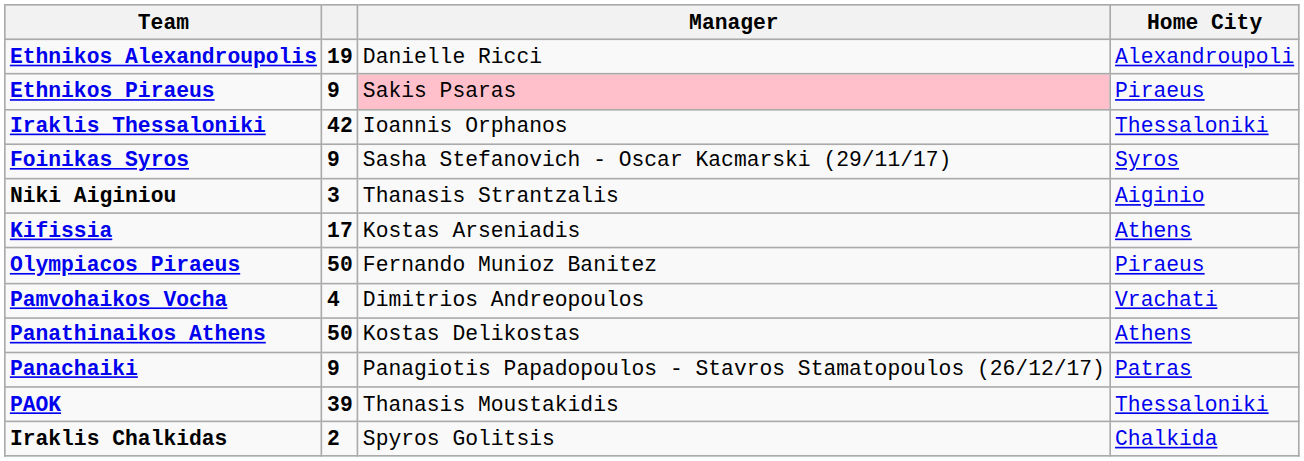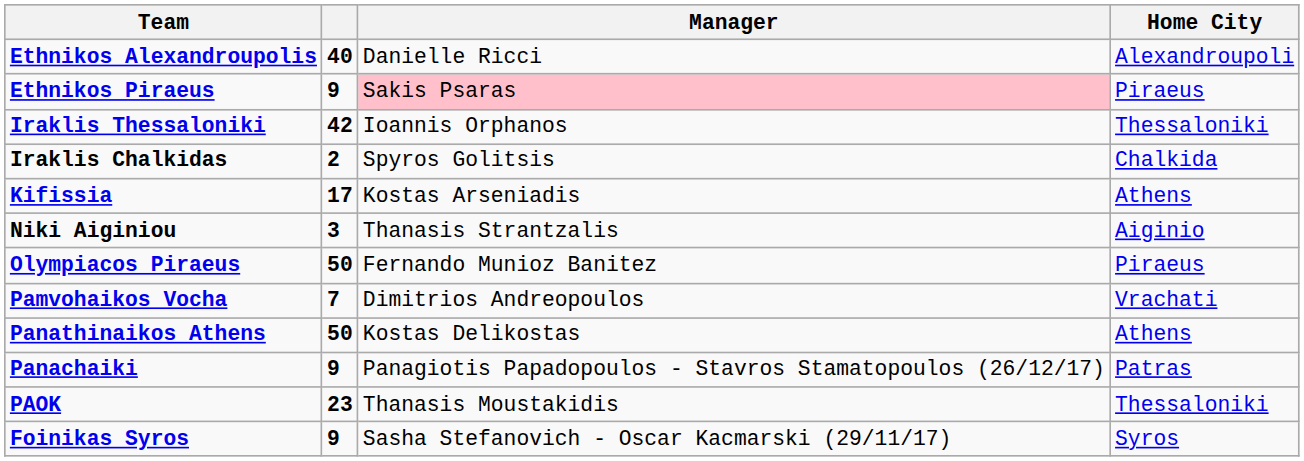Ethnikos Alexandroupolis | column 2: 19 -> 40
rows swapped: Iraklis Chalkidas <-> Foinikas Syros
rows swapped: Kifissia <-> Niki Aiginiou
Pamvohaikos Vocha | column 2: 4 -> 7
PAOK | column 2: 39 -> 23
